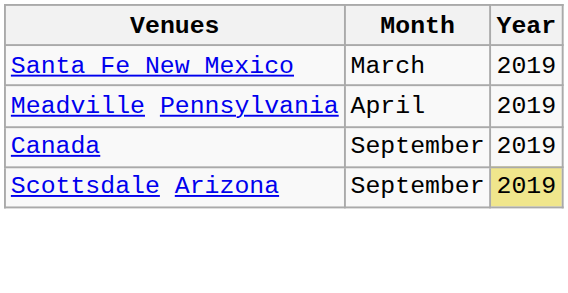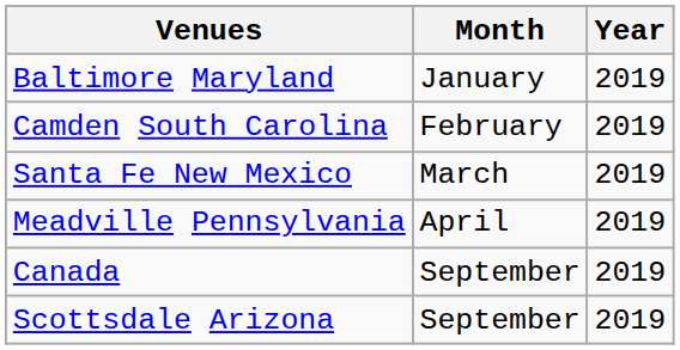+ row: Baltimore Maryland | January | 2019
+ row: Camden South Carolina | February | 2019
Scottsdale Arizona | Year: khaki background -> no background
